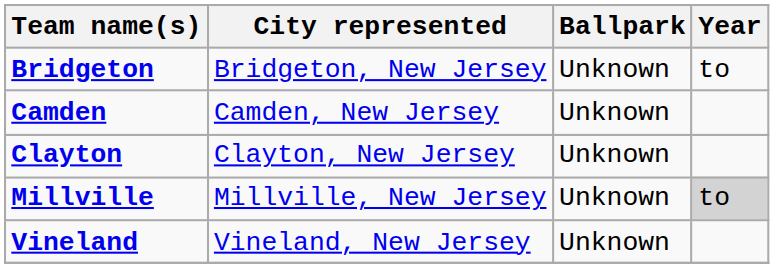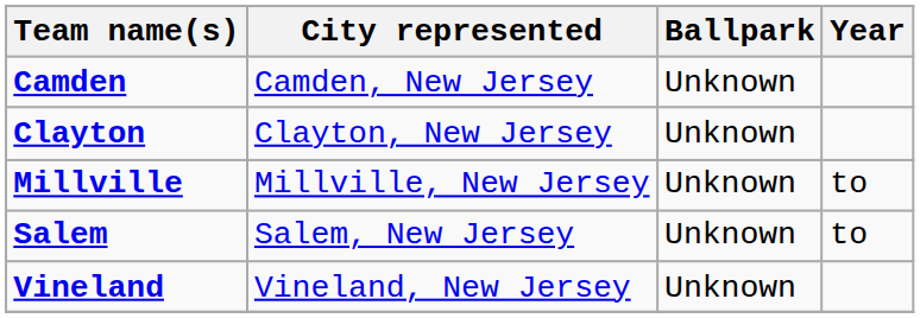- row: Bridgeton | Bridgeton, New Jersey | Unknown | to
Millville | Year: lightgrey background -> no background
+ row: Salem | Salem, New Jersey | Unknown | to
